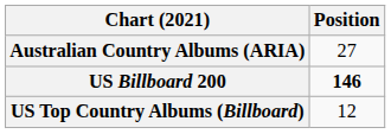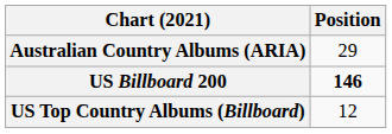Australian Country Albums (ARIA) | Position: 27 -> 29
